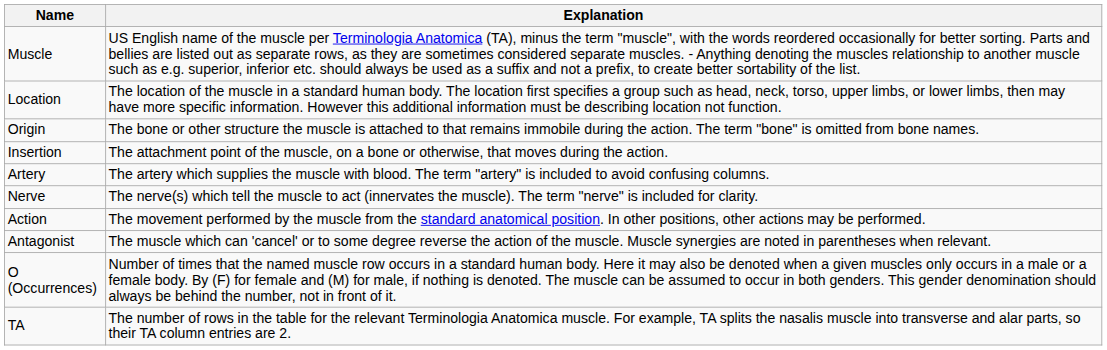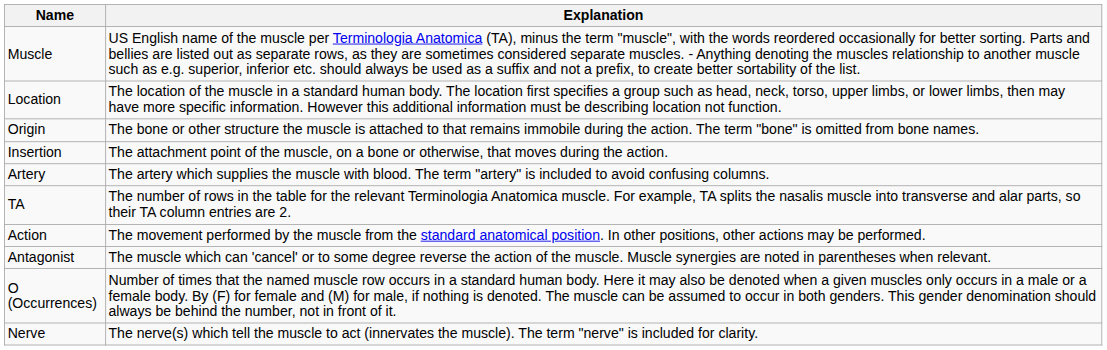rows swapped: Nerve <-> TA
